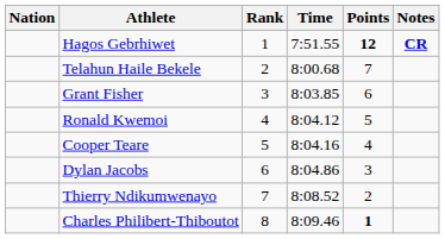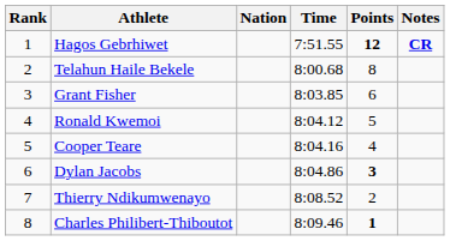columns swapped: Rank <-> Nation
Telahun Haile Bekele | Points: 7 -> 8
Dylan Jacobs | Points: normal -> bold
